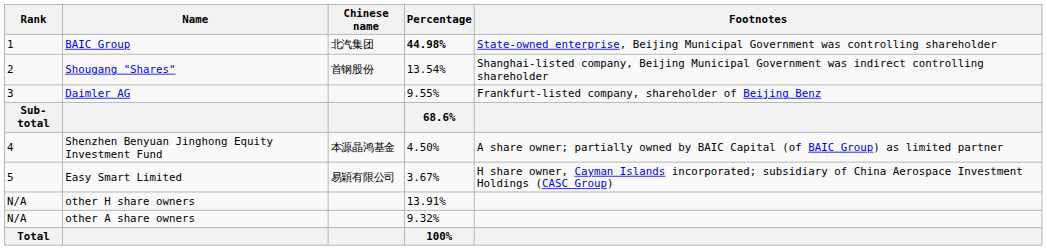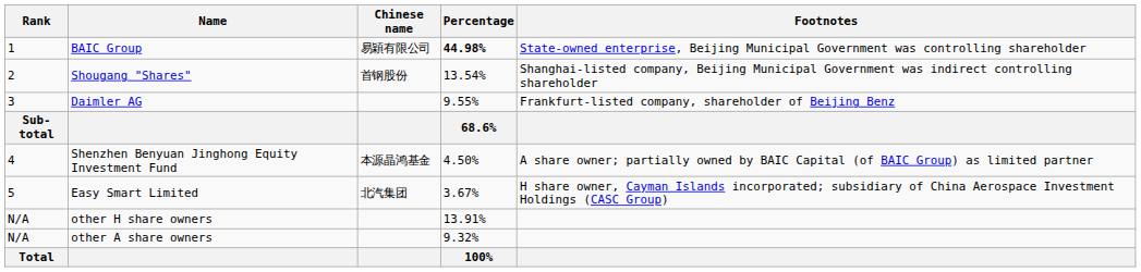BAIC Group | Chinese name: 北汽集团 -> 易穎有限公司
Easy Smart Limited | Chinese name: 易穎有限公司 -> 北汽集团
